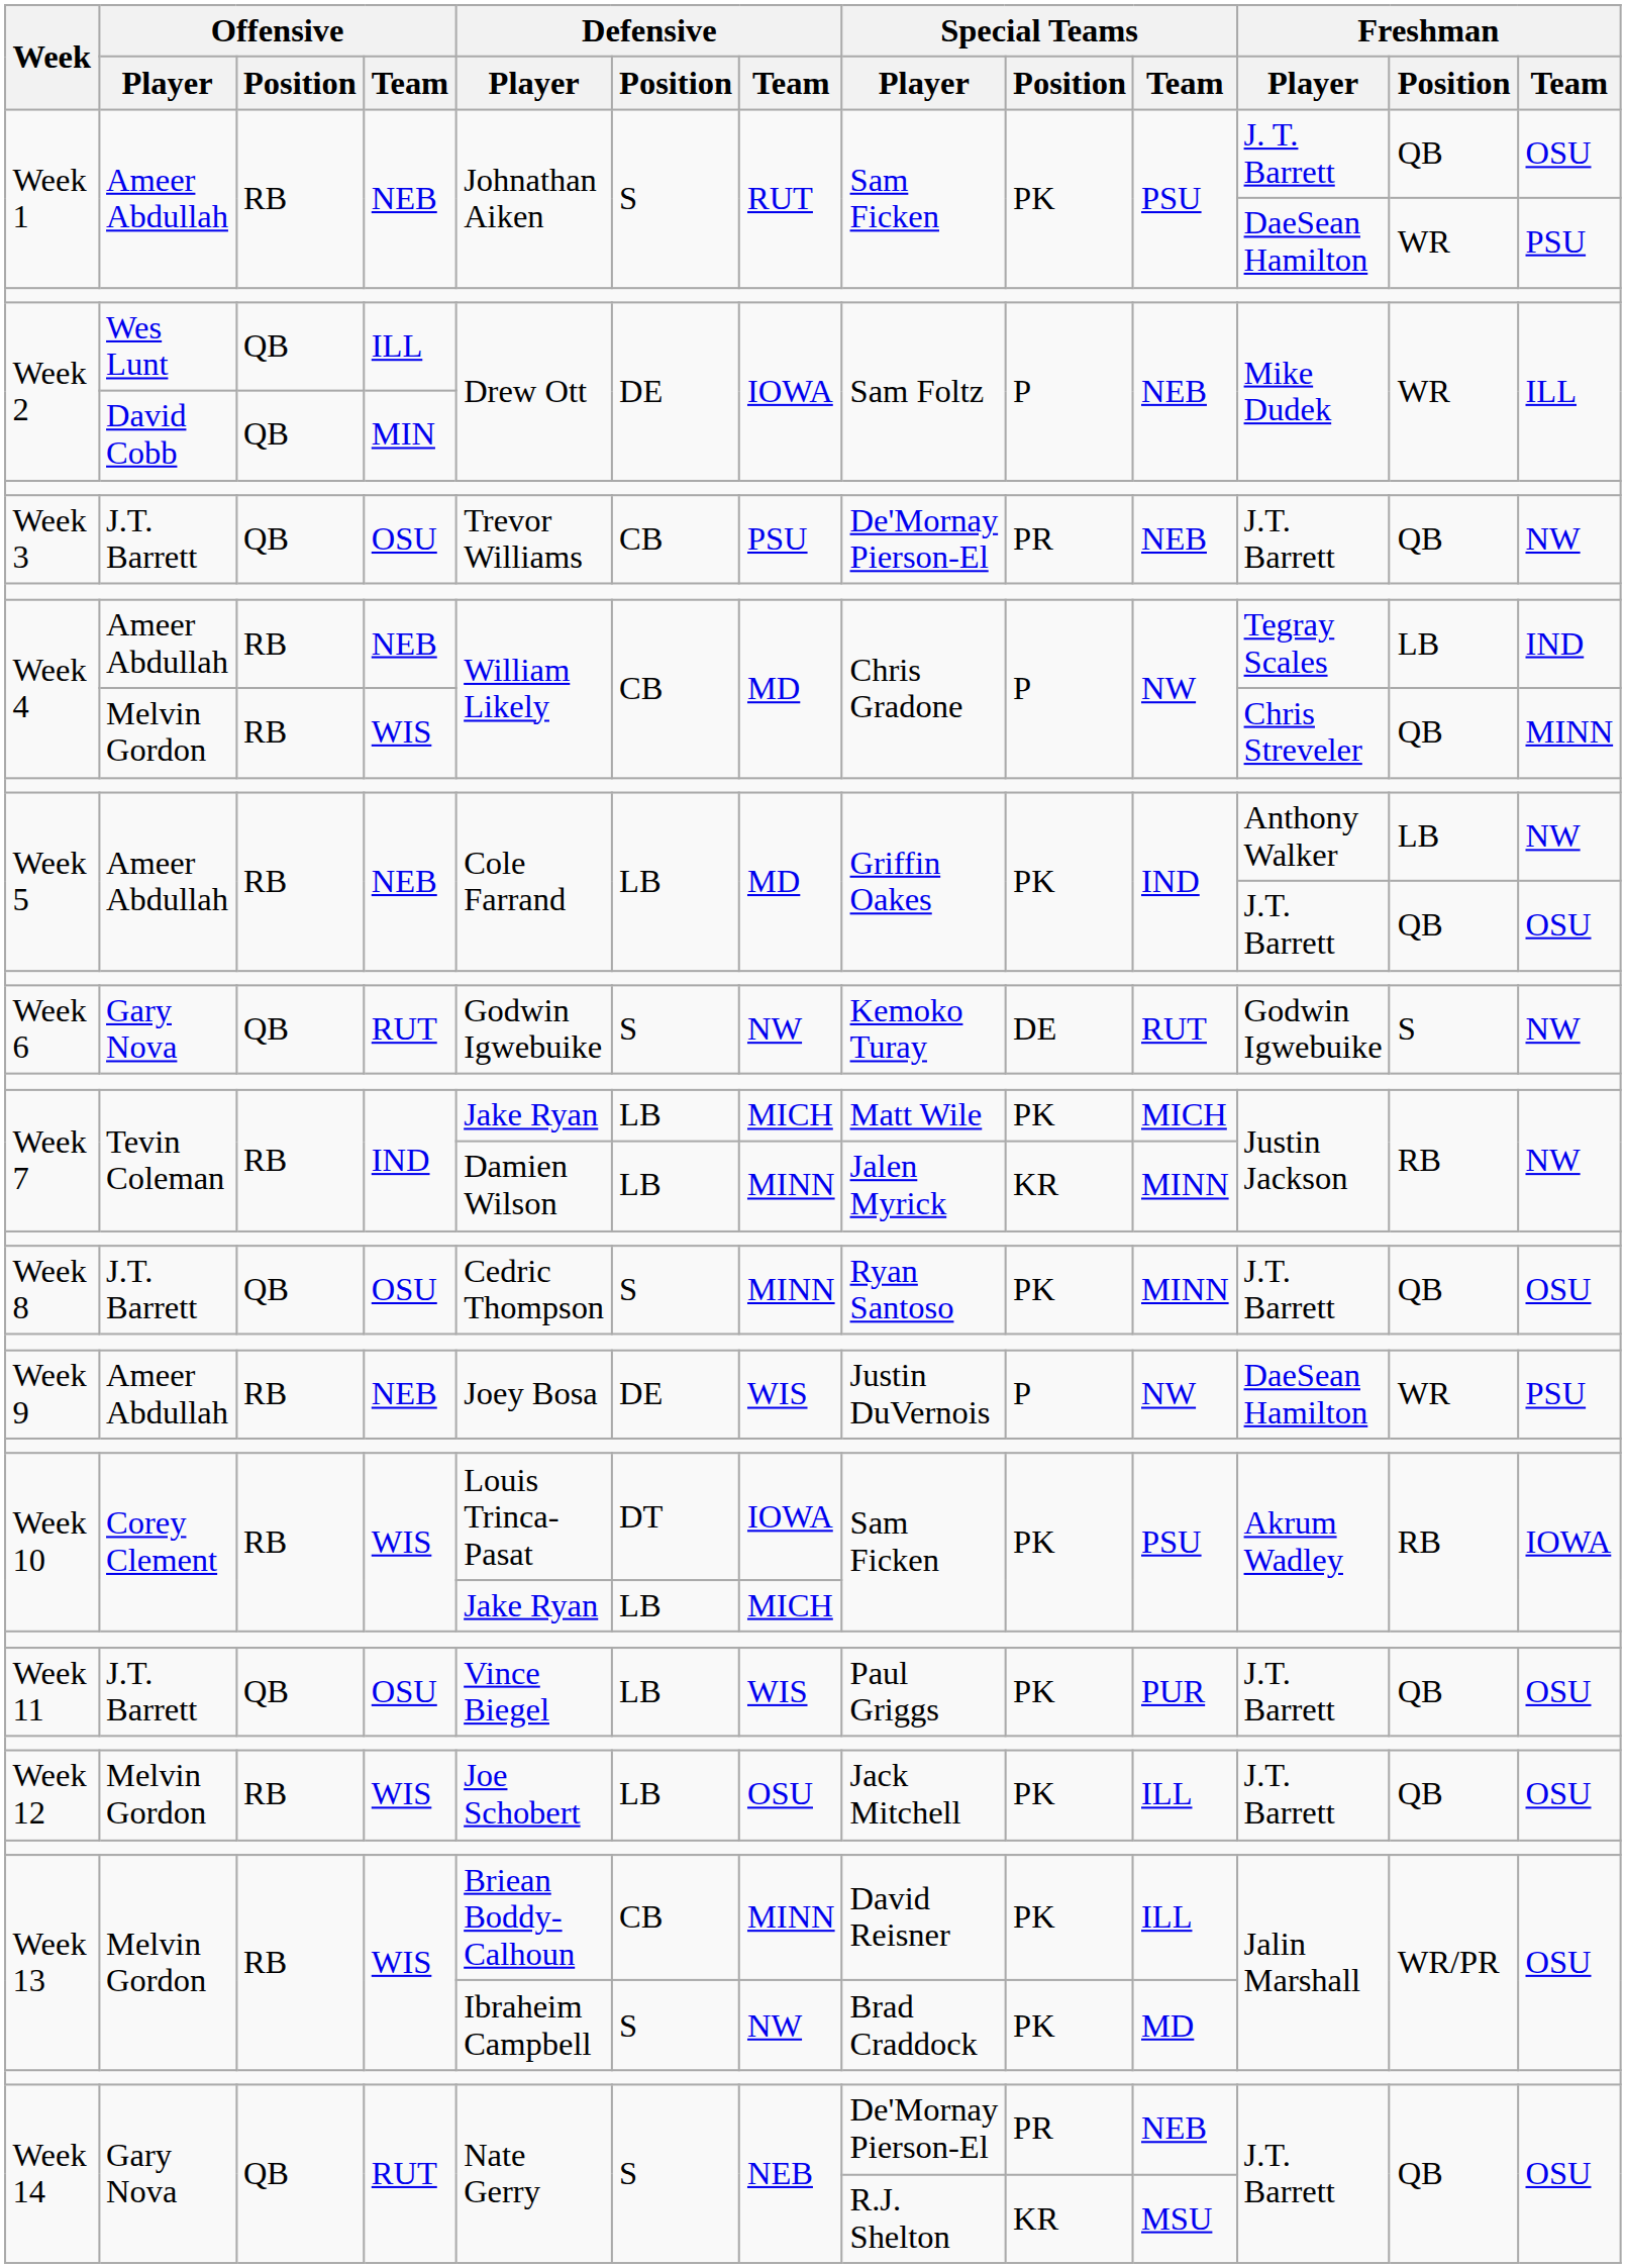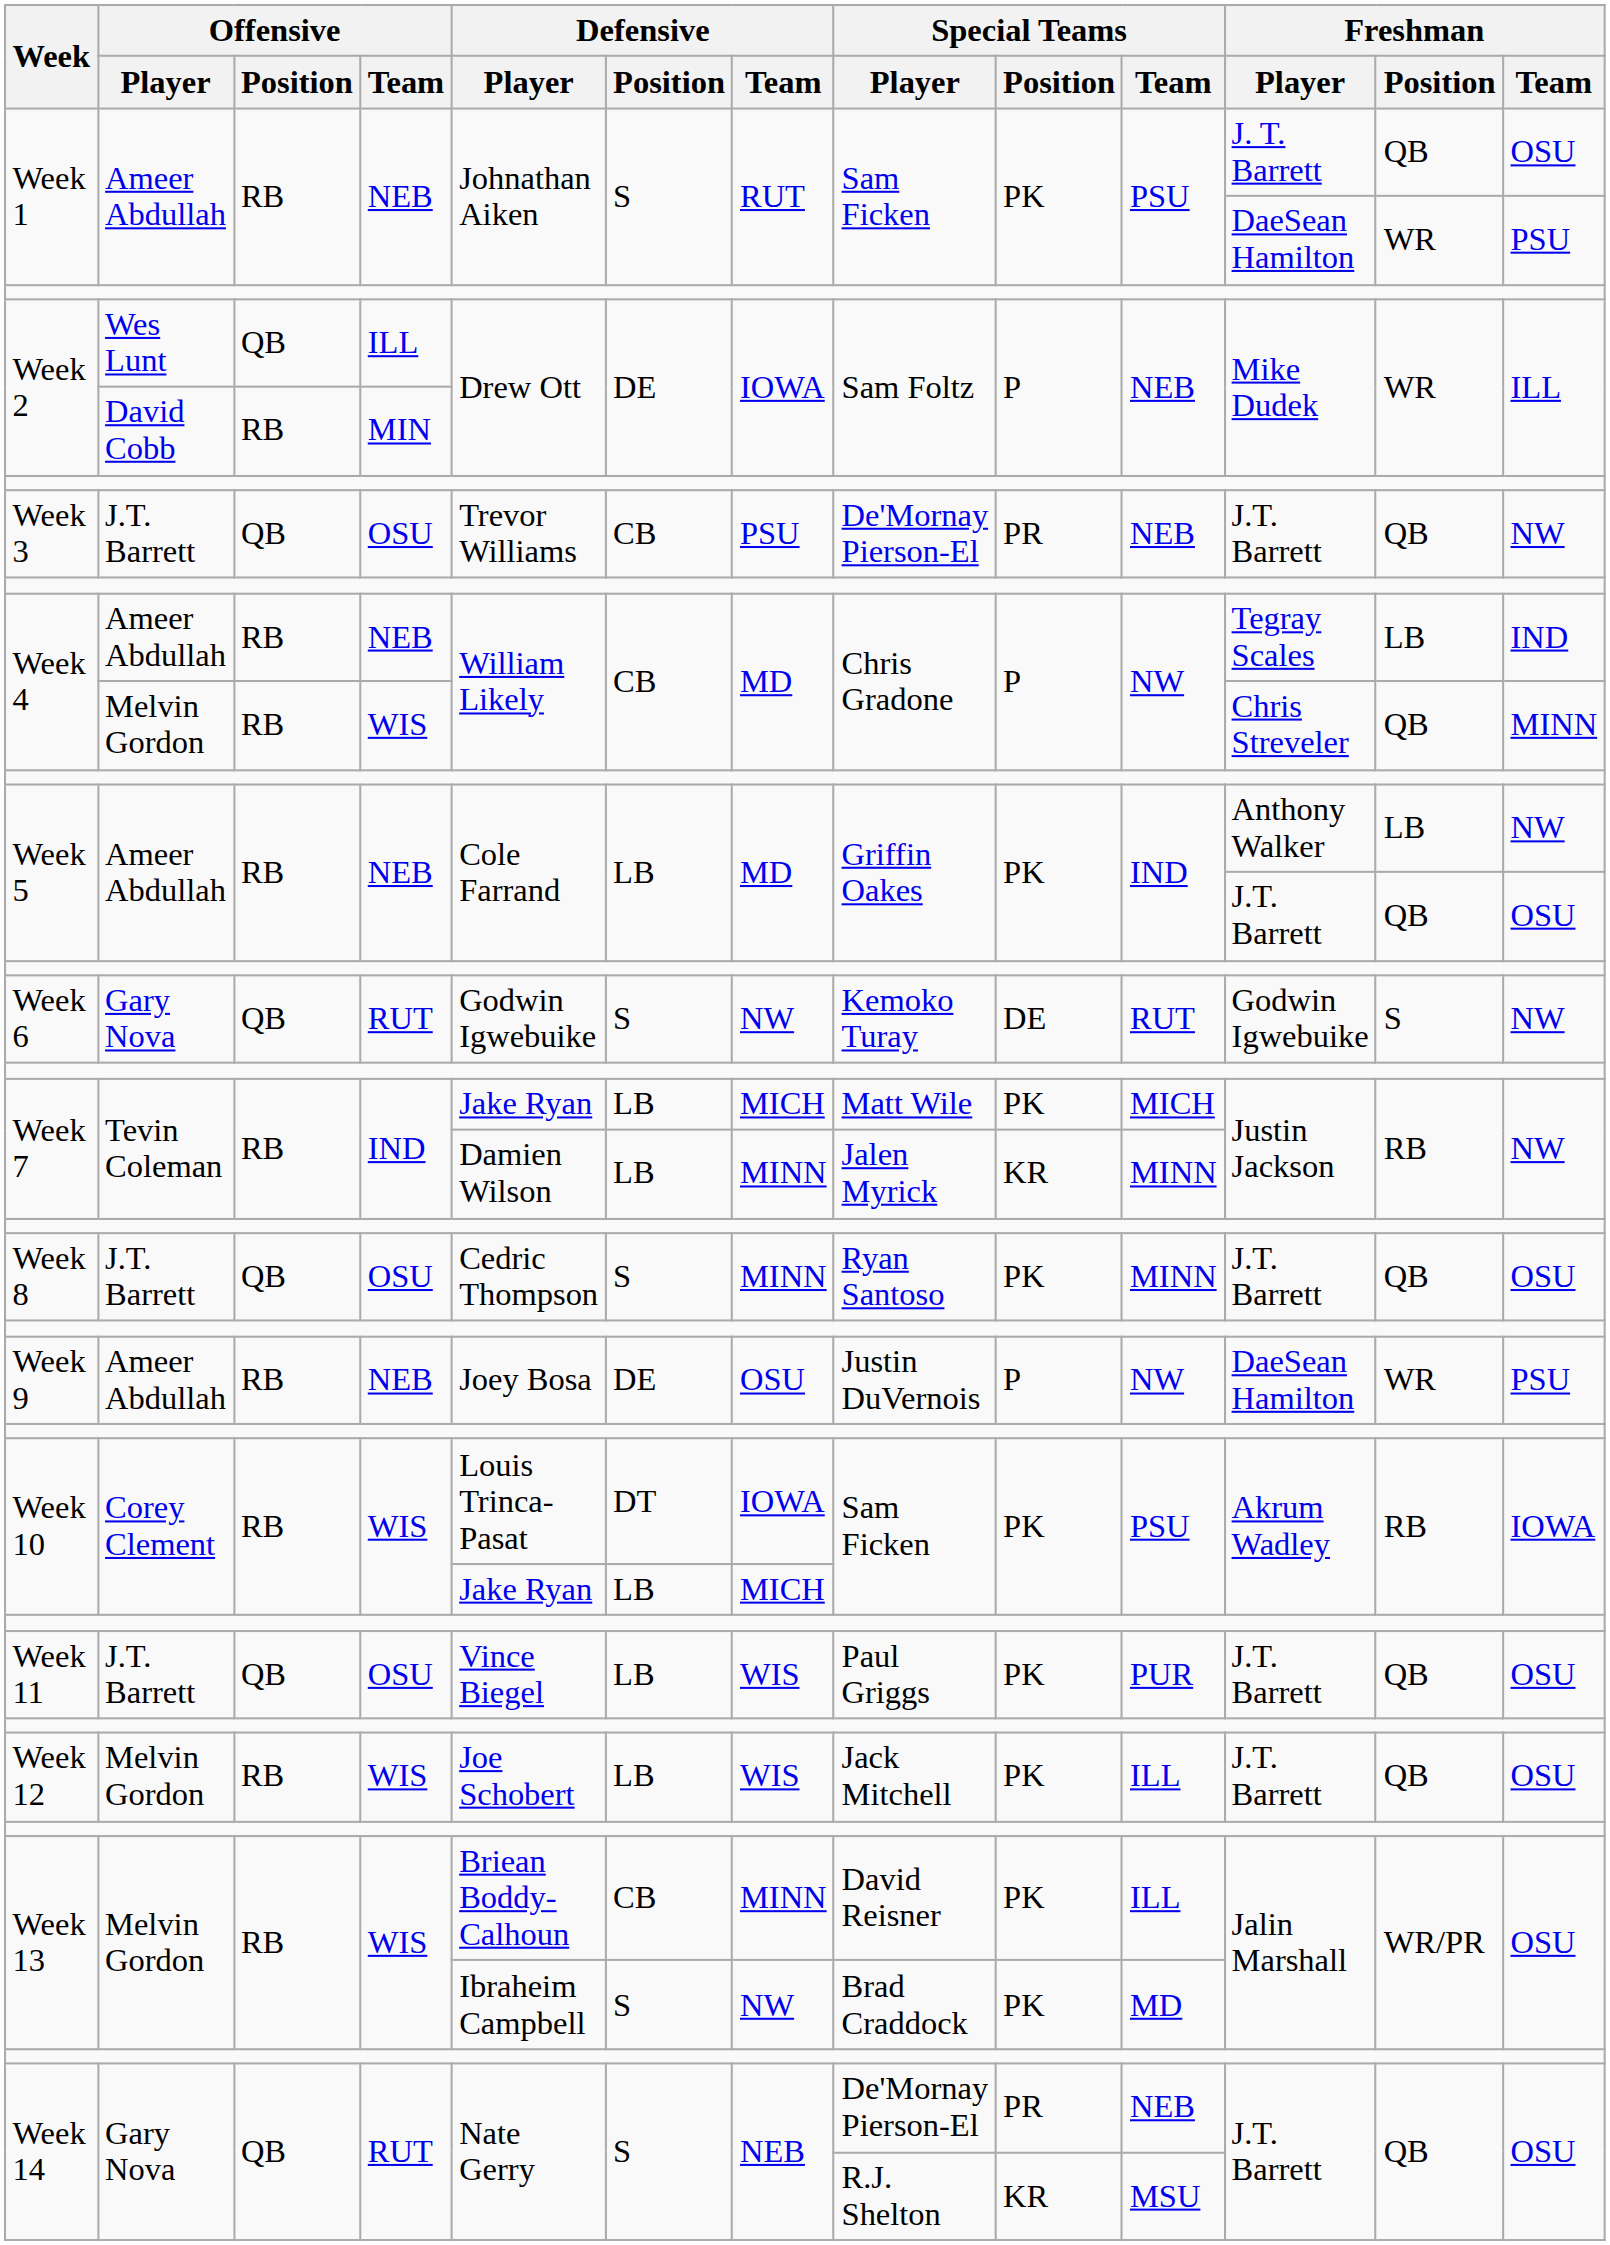Week 2 / David Cobb | Offensive / Position: QB -> RB
Week 9 | Defensive / Team: WIS -> OSU
Week 12 | Defensive / Team: OSU -> WIS
